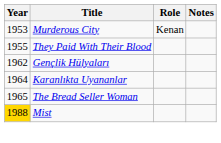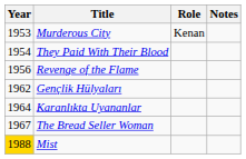They Paid With Their Blood | Year: 1955 -> 1954
+ row: 1956 | Revenge of the Flame
The Bread Seller Woman | Year: 1965 -> 1967
